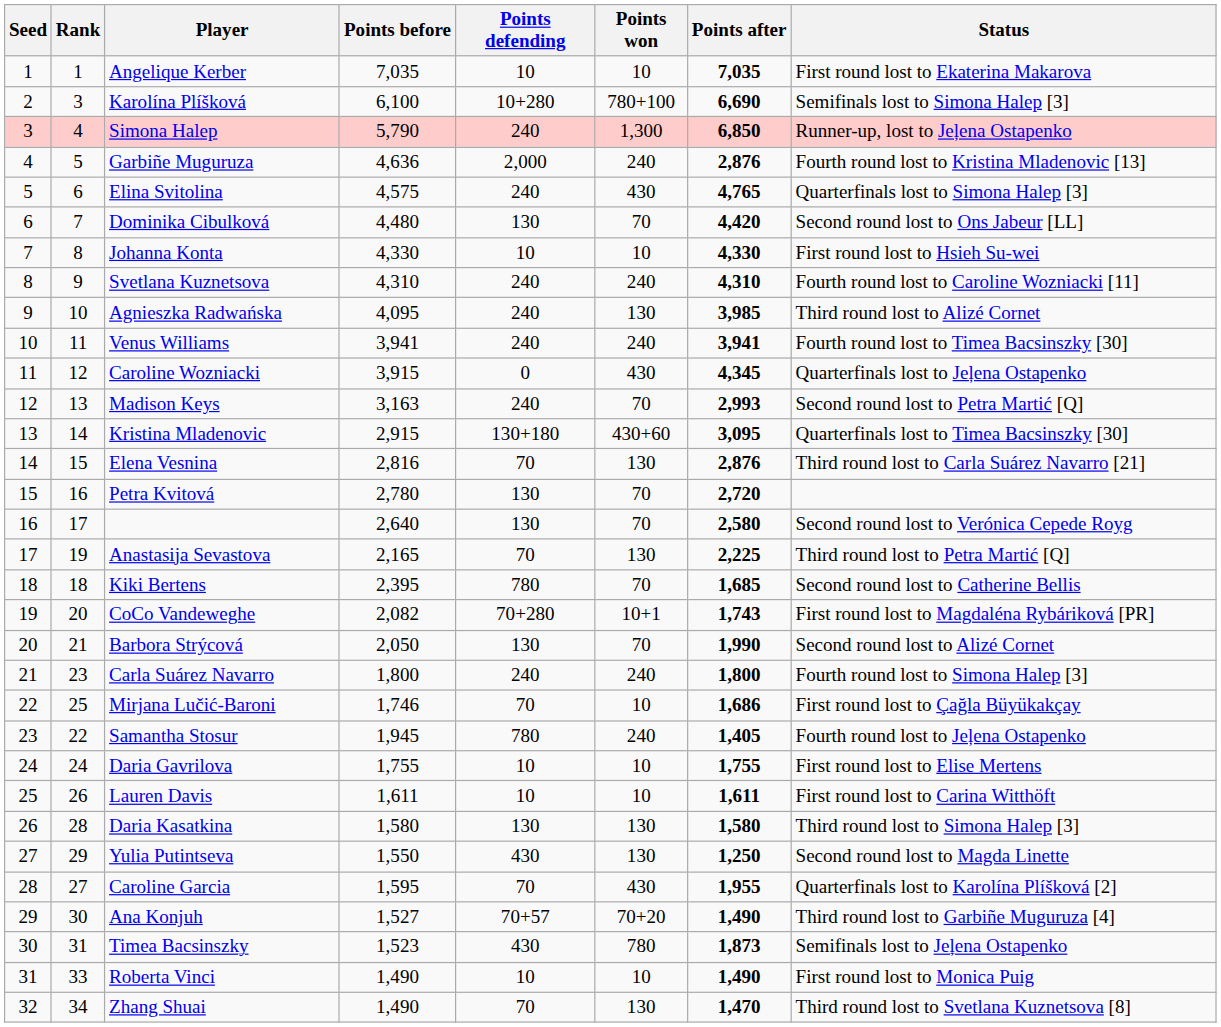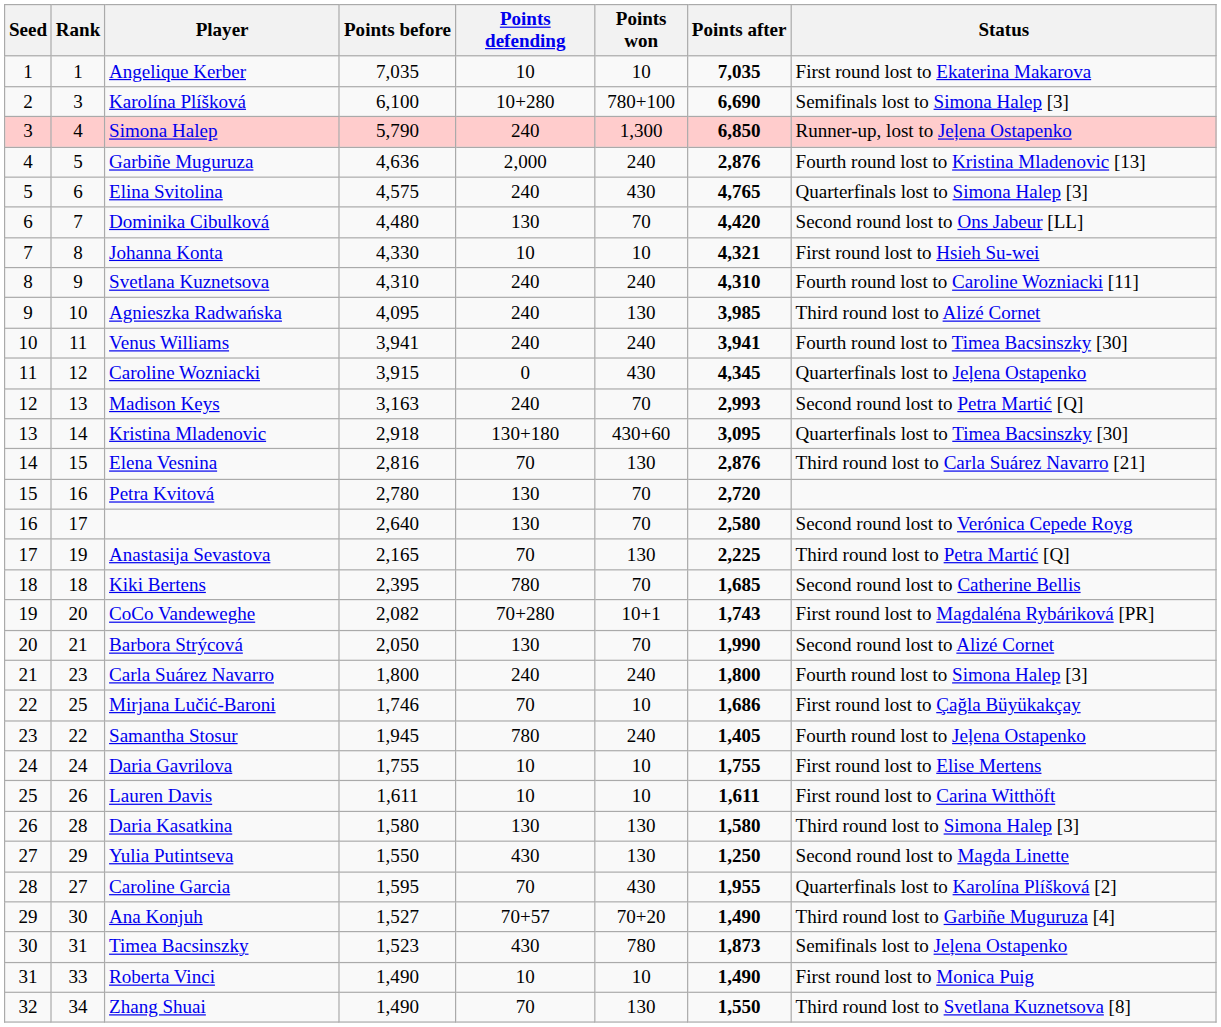Johanna Konta | Points after: 4,330 -> 4,321
Kristina Mladenovic | Points before: 2,915 -> 2,918
Zhang Shuai | Points after: 1,470 -> 1,550
